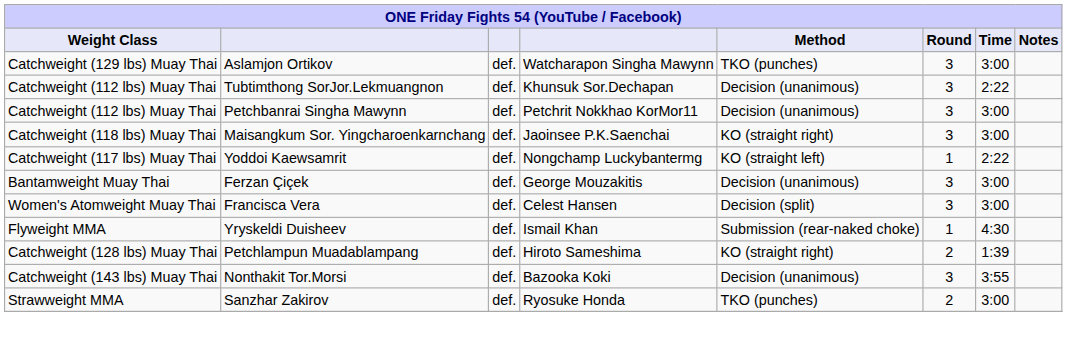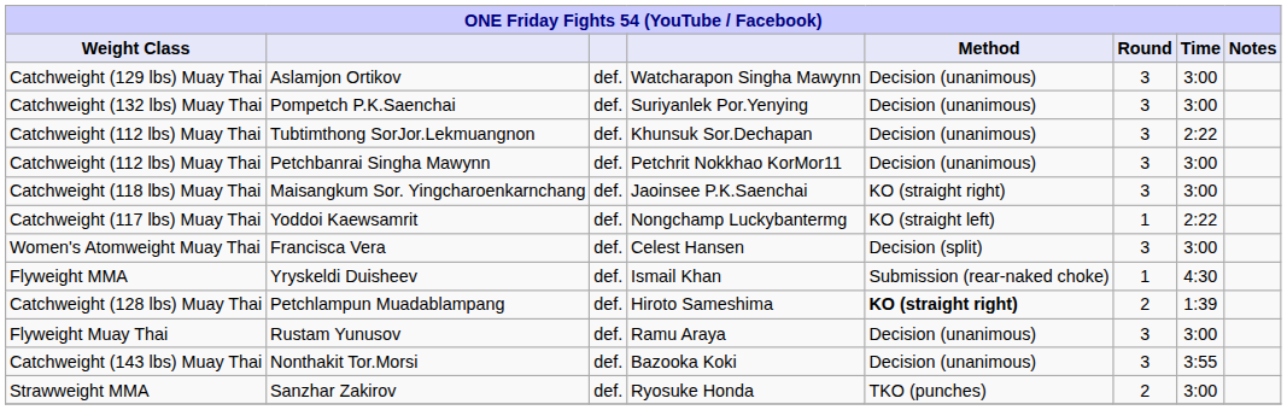Aslamjon Ortikov | Method: TKO (punches) -> Decision (unanimous)
+ row: Catchweight (132 lbs) Muay Thai | Pompetch P.K.Saenchai | def. | Suriyanlek Por.Yenying | Decision (unanimous) | 3 | 3:00
- row: Bantamweight Muay Thai | Ferzan Çiçek | def. | George Mouzakitis | Decision (unanimous) | 3 | 3:00
Petchlampun Muadablampang | Method: normal -> bold
+ row: Flyweight Muay Thai | Rustam Yunusov | def. | Ramu Araya | Decision (unanimous) | 3 | 3:00
